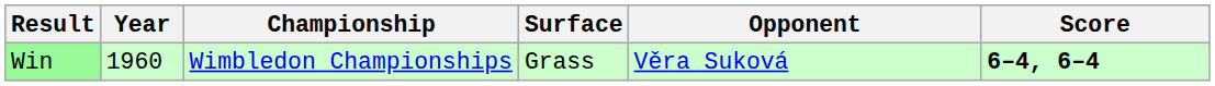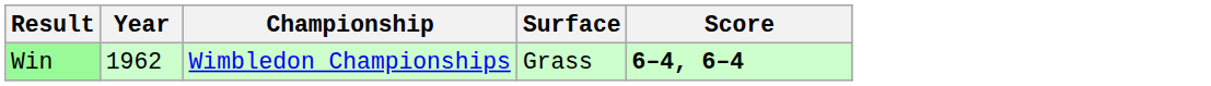- column: Opponent | Věra Suková
Win | Year: 1960 -> 1962
